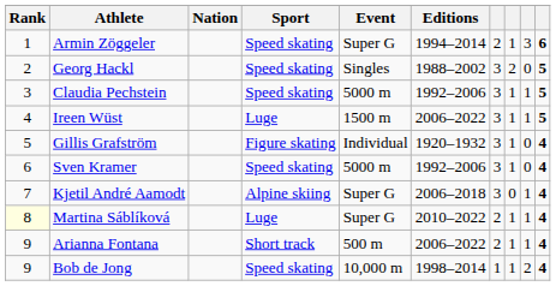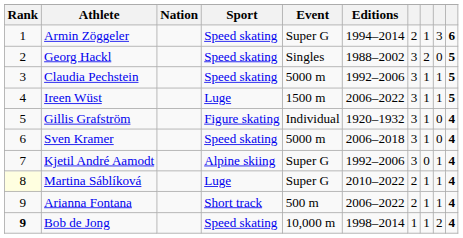Sven Kramer | Editions: 1992–2006 -> 2006–2018
Kjetil André Aamodt | Editions: 2006–2018 -> 1992–2006
Bob de Jong | Rank: normal -> bold
